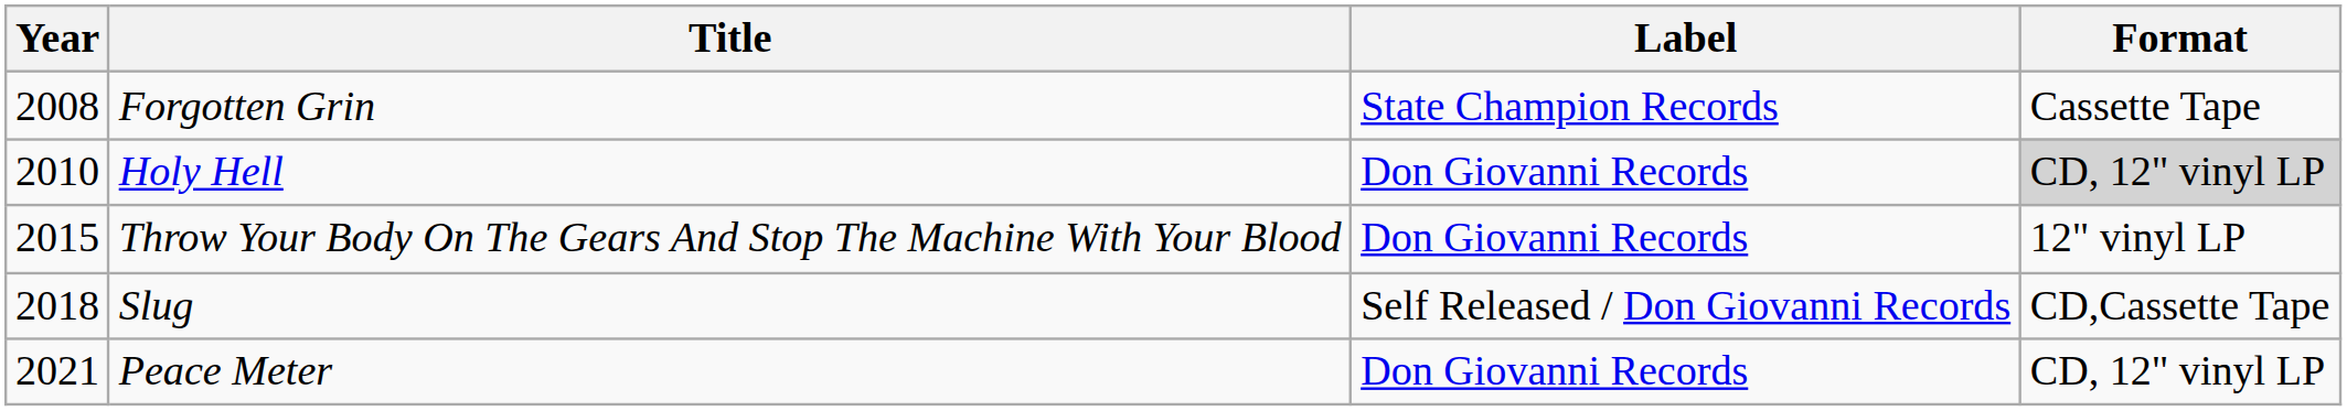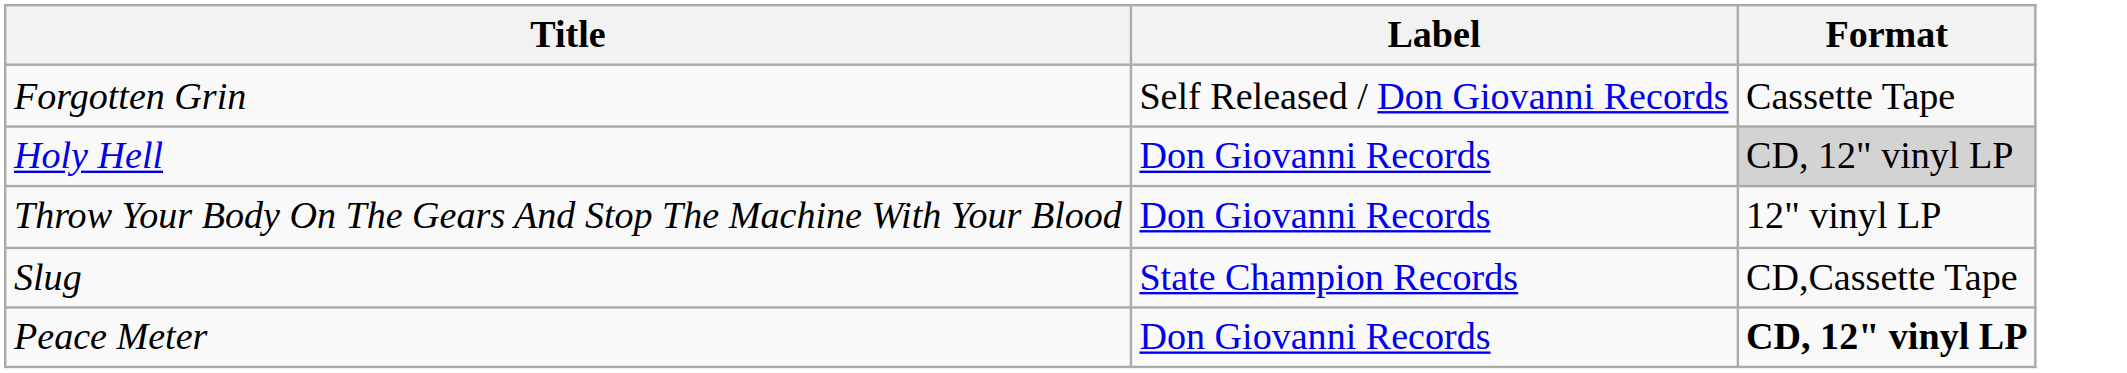- column: Year | 2008 | 2010 | 2015 | 2018 | 2021
Forgotten Grin | Label: State Champion Records -> Self Released / Don Giovanni Records
Slug | Label: Self Released / Don Giovanni Records -> State Champion Records
Peace Meter | Format: normal -> bold
